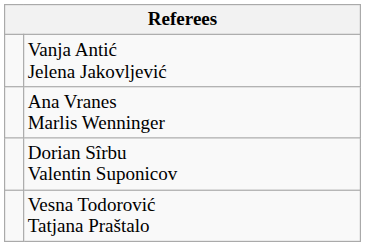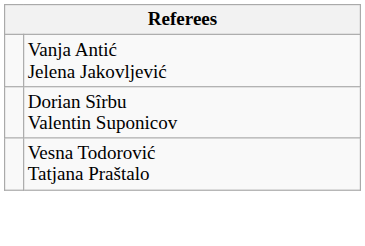- row: Ana Vranes Marlis Wenninger
